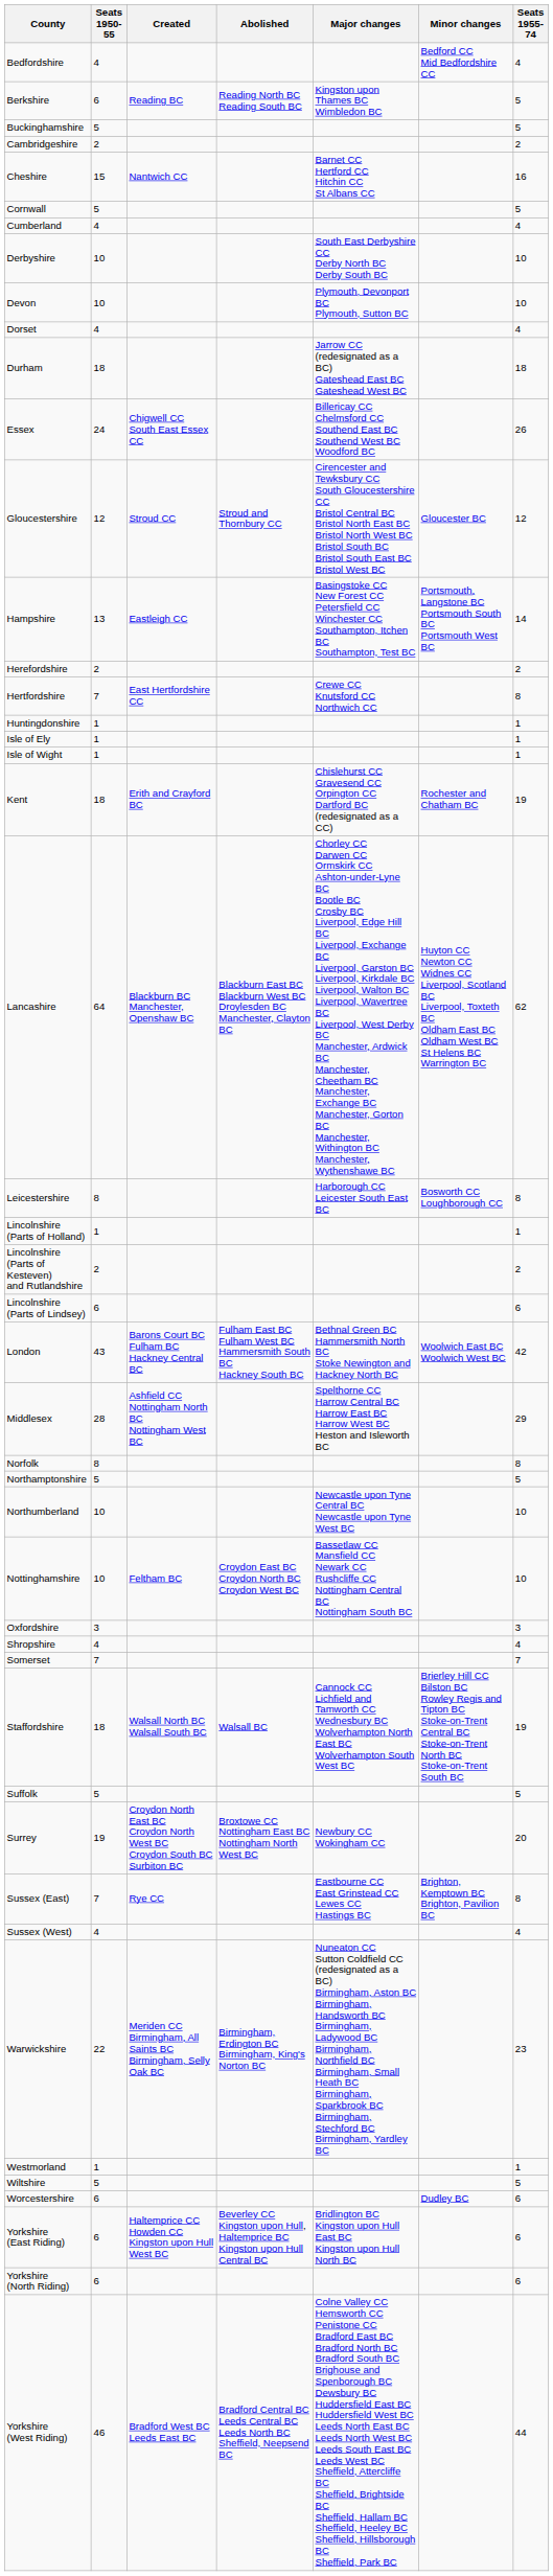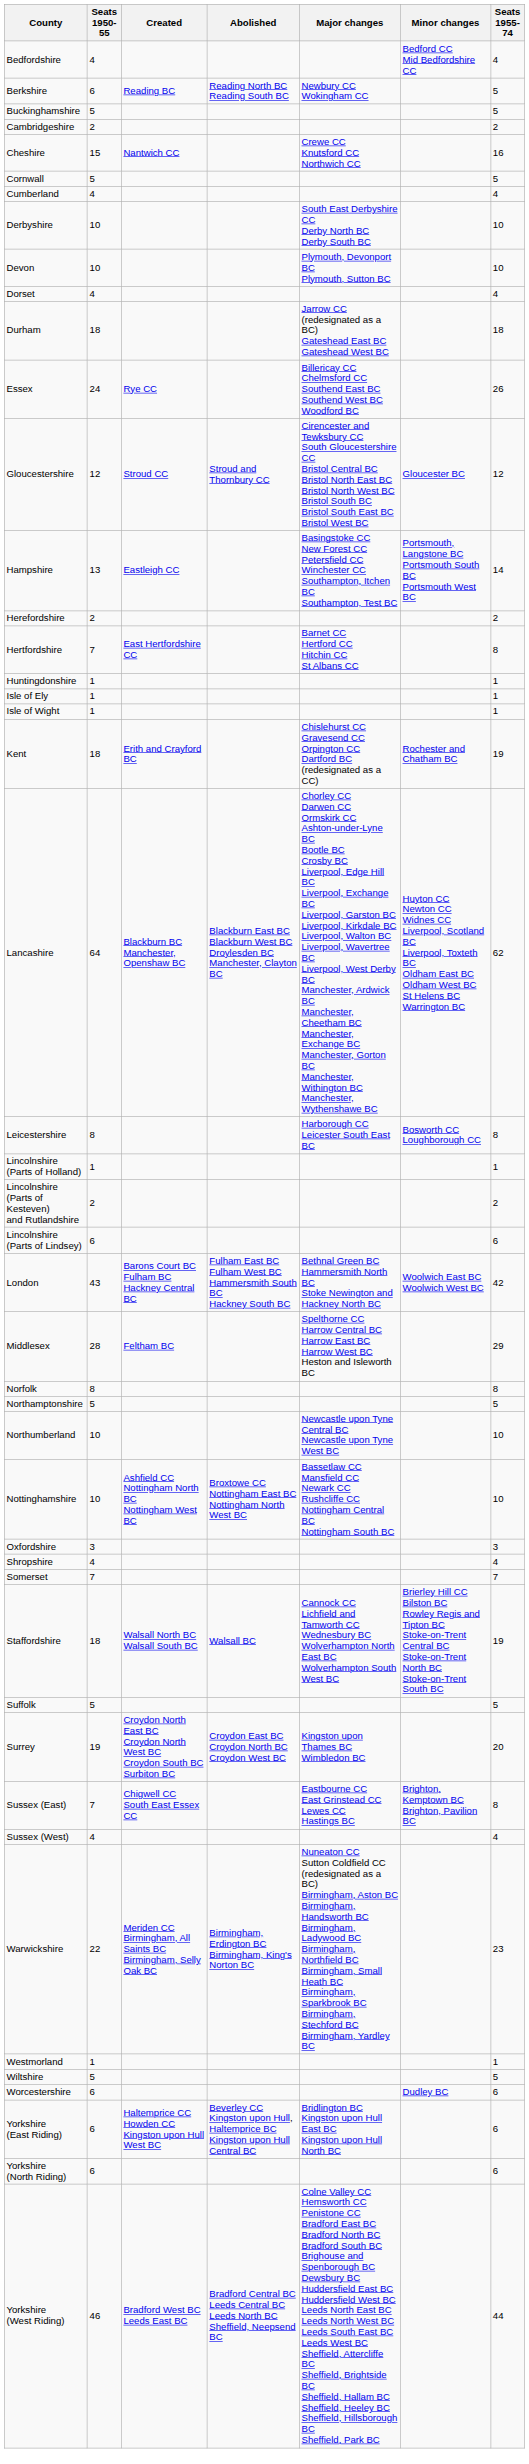Berkshire | Major changes: Kingston upon Thames BC Wimbledon BC -> Newbury CC Wokingham CC
Cheshire | Major changes: Barnet CC Hertford CC Hitchin CC St Albans CC -> Crewe CC Knutsford CC Northwich CC
Essex | Created: Chigwell CC South East Essex CC -> Rye CC
Hertfordshire | Major changes: Crewe CC Knutsford CC Northwich CC -> Barnet CC Hertford CC Hitchin CC St Albans CC
Middlesex | Created: Ashfield CC Nottingham North BC Nottingham West BC -> Feltham BC
Nottinghamshire | Created: Feltham BC -> Ashfield CC Nottingham North BC Nottingham West BC
Nottinghamshire | Abolished: Croydon East BC Croydon North BC Croydon West BC -> Broxtowe CC Nottingham East BC Nottingham North West BC
Surrey | Abolished: Broxtowe CC Nottingham East BC Nottingham North West BC -> Croydon East BC Croydon North BC Croydon West BC
Surrey | Major changes: Newbury CC Wokingham CC -> Kingston upon Thames BC Wimbledon BC
Sussex (East) | Created: Rye CC -> Chigwell CC South East Essex CC
